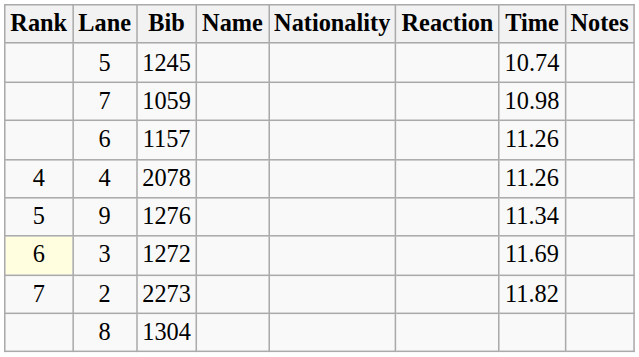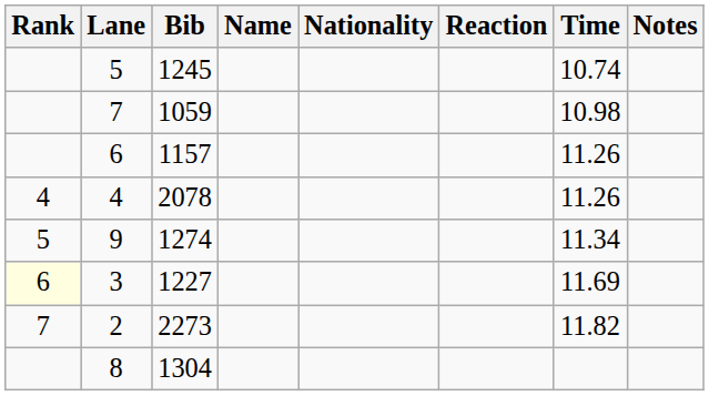9 | Bib: 1276 -> 1274
3 | Bib: 1272 -> 1227
